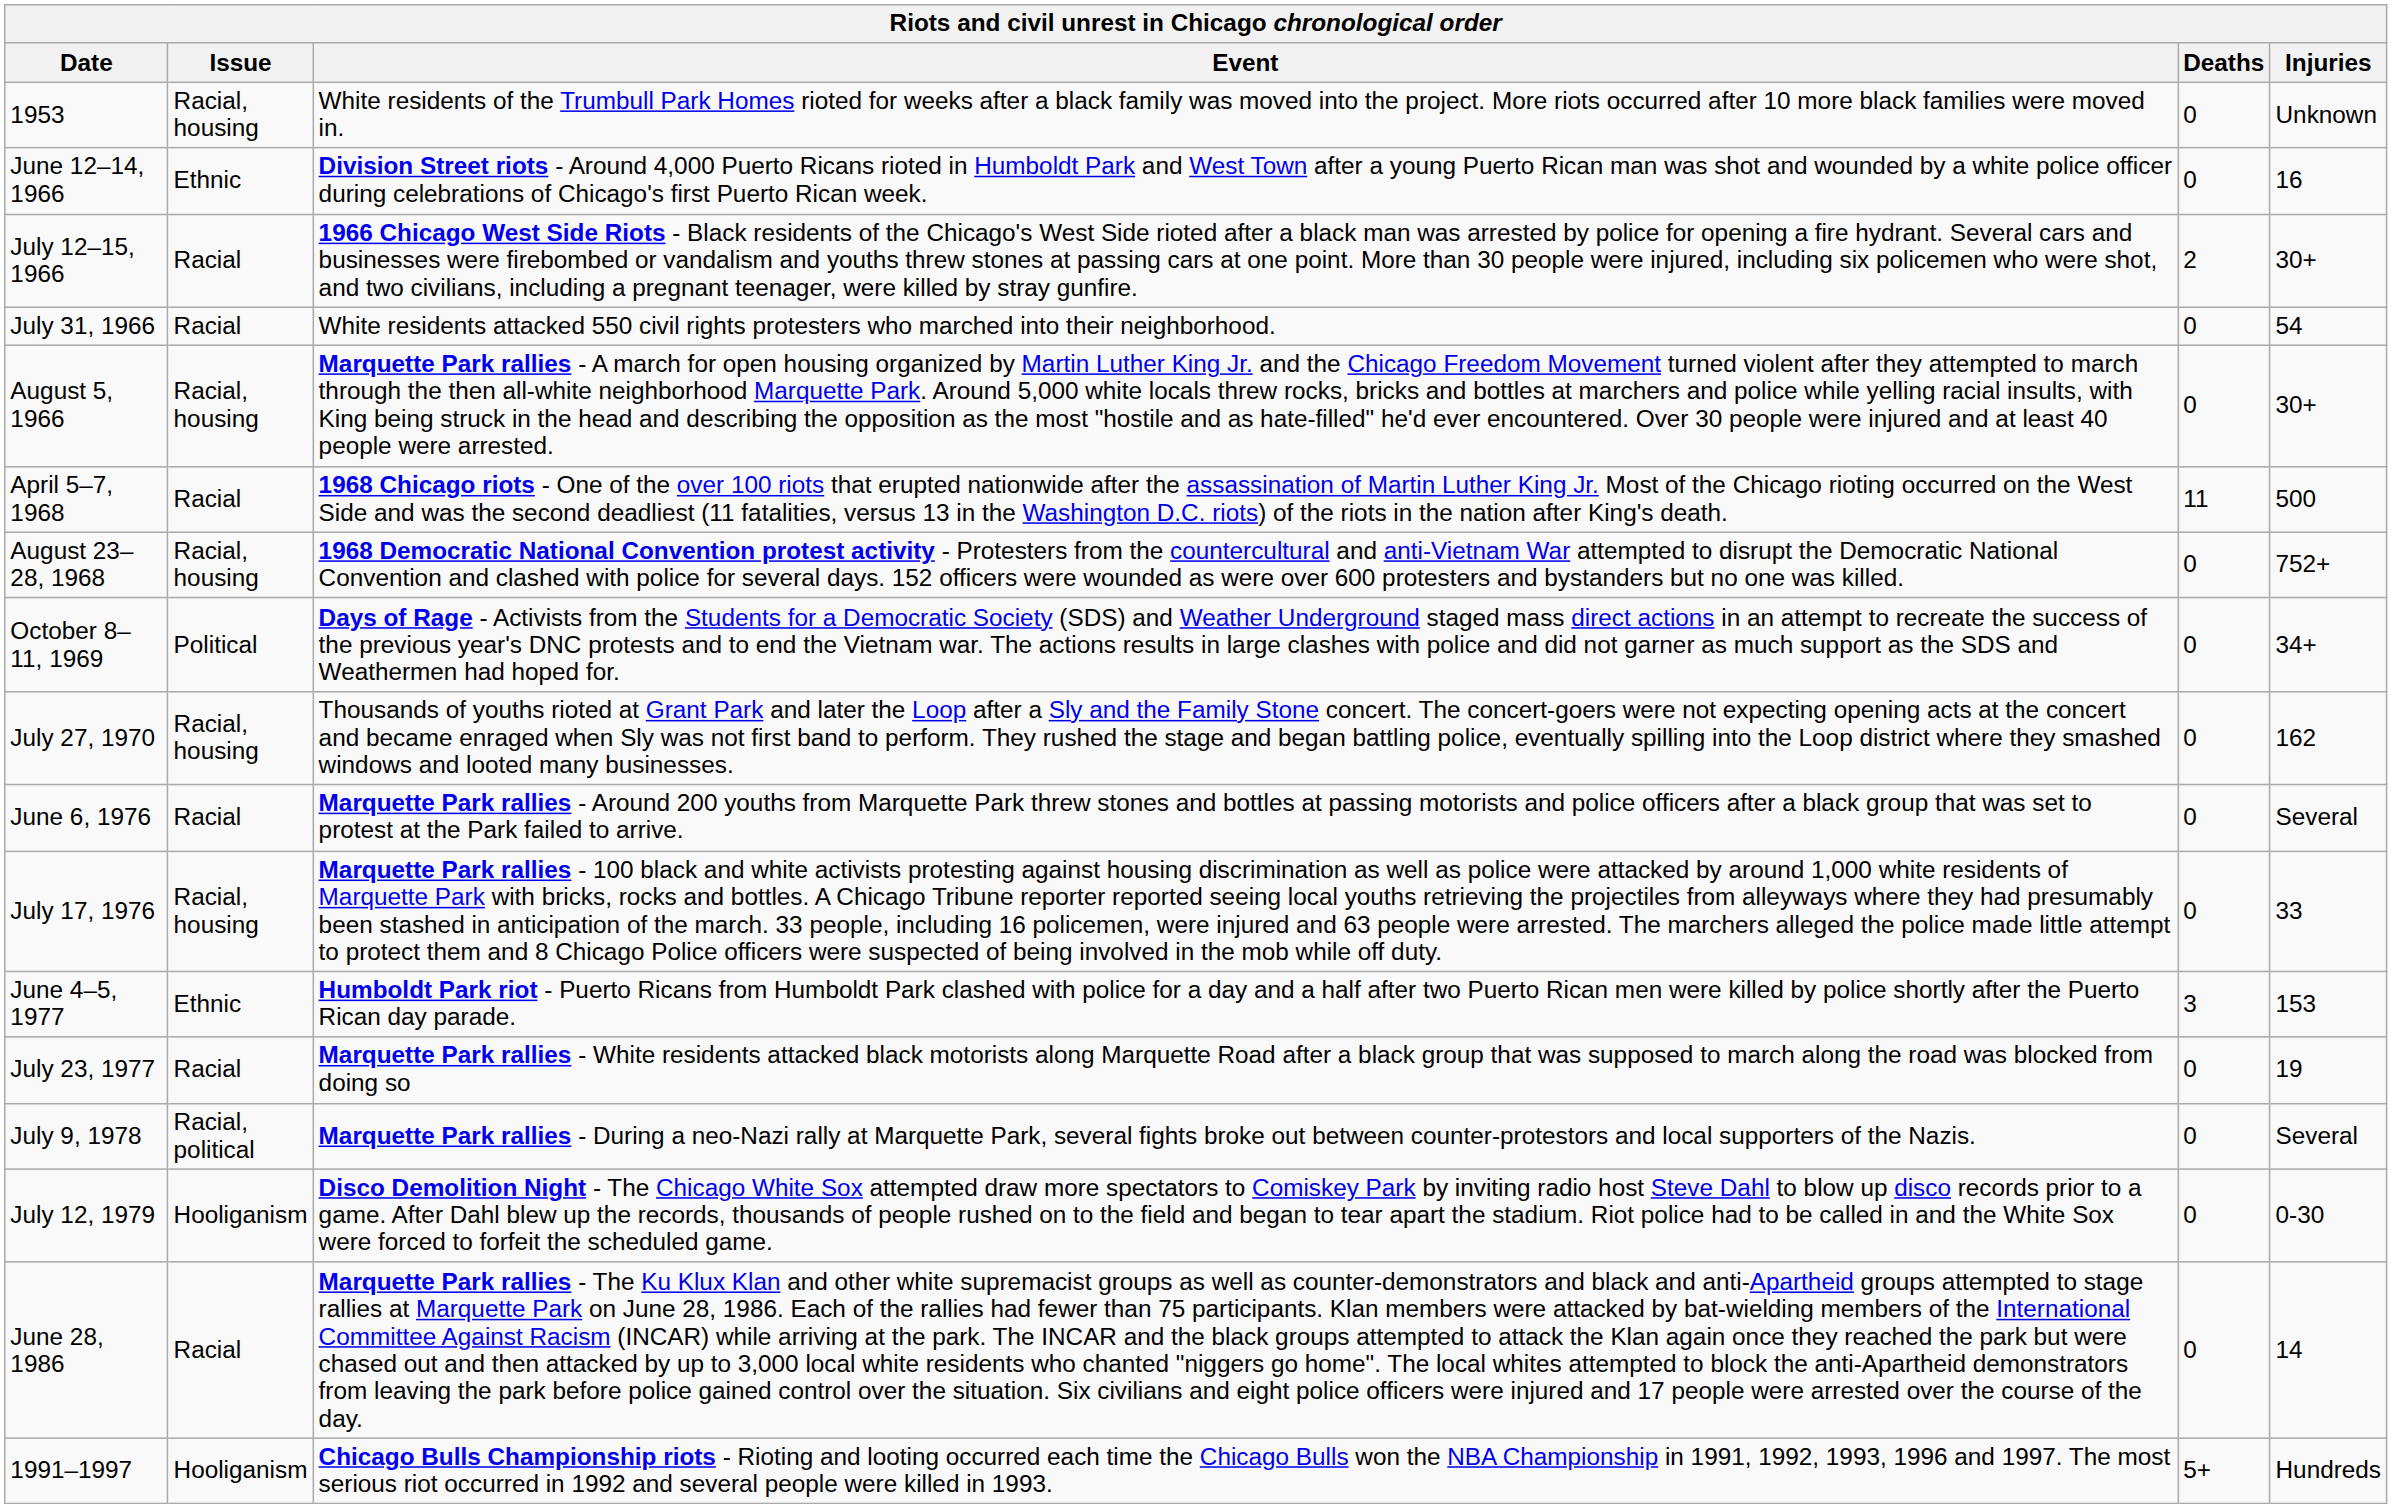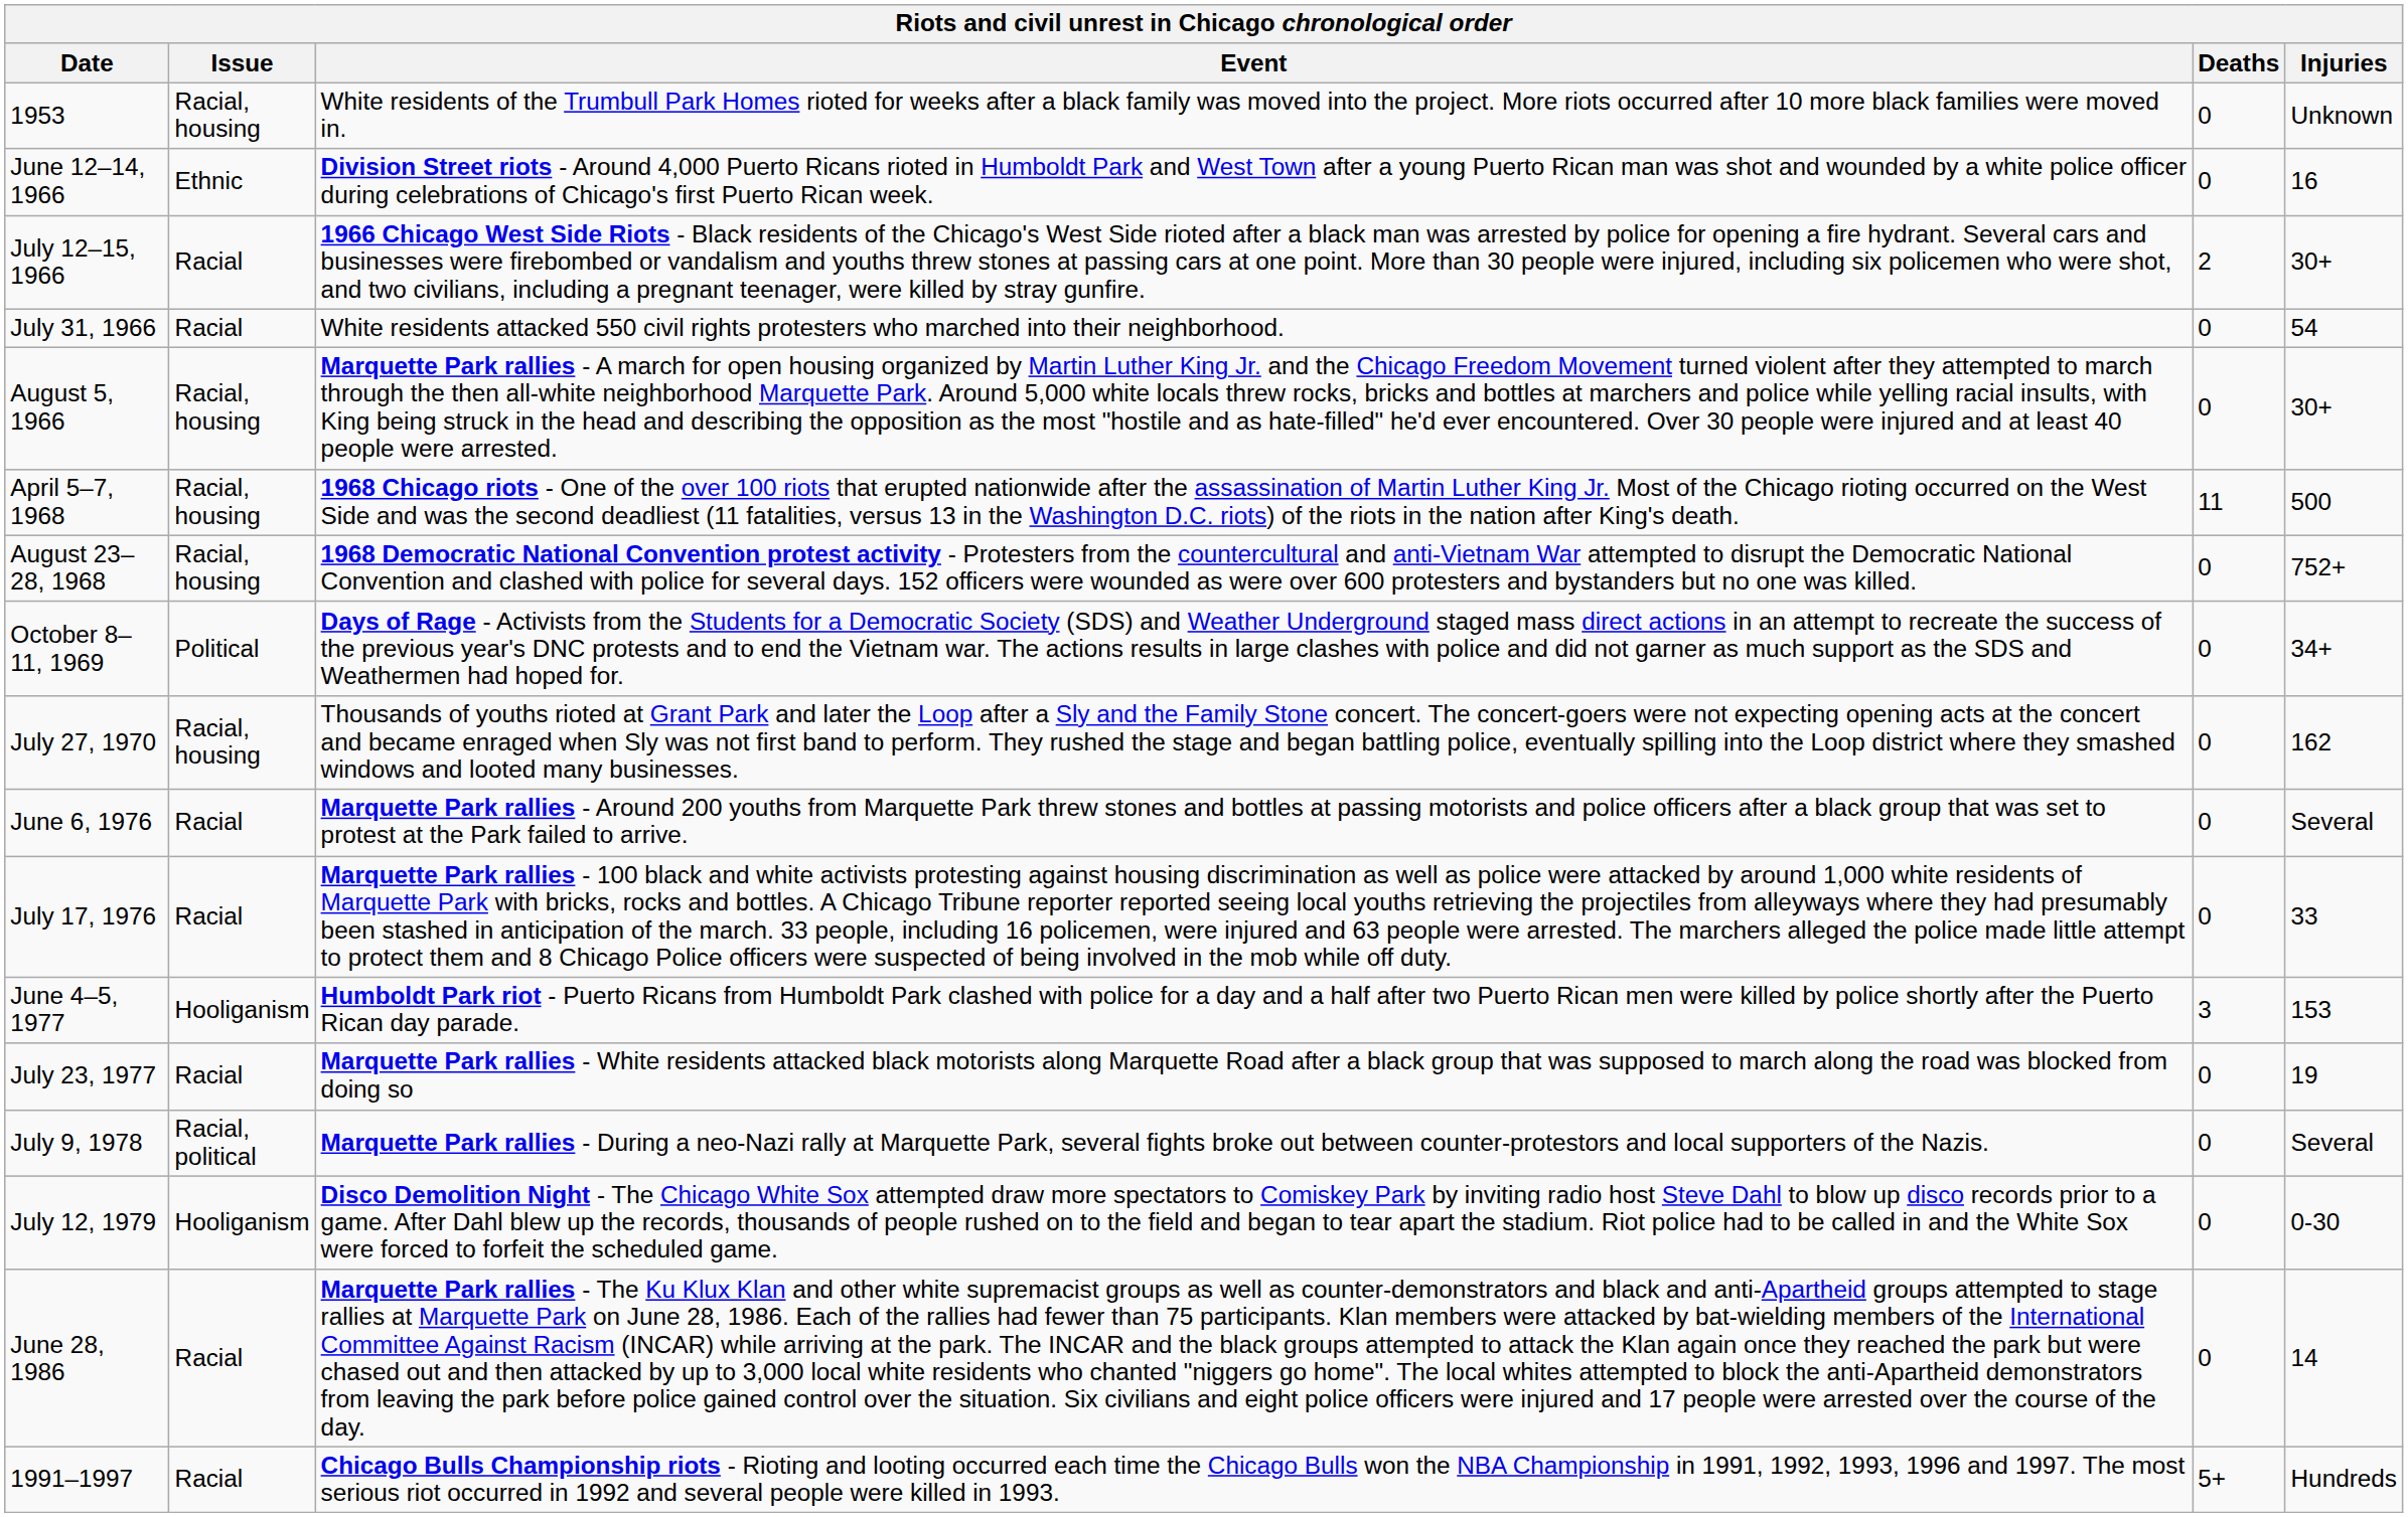April 5–7, 1968 | Issue: Racial -> Racial, housing
July 17, 1976 | Issue: Racial, housing -> Racial
June 4–5, 1977 | Issue: Ethnic -> Hooliganism
1991–1997 | Issue: Hooliganism -> Racial
